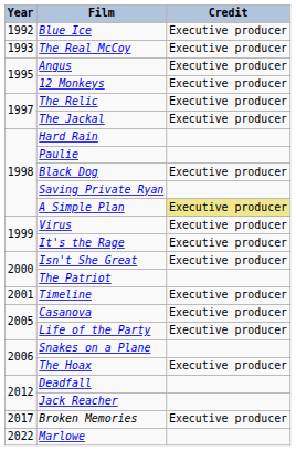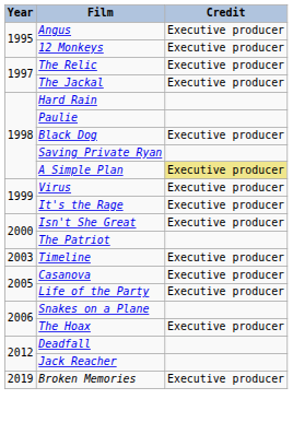- row: 1992 | Blue Ice | Executive producer
- row: 1993 | The Real McCoy | Executive producer
Timeline | Year: 2001 -> 2003
Broken Memories | Year: 2017 -> 2019
- row: 2022 | Marlowe
